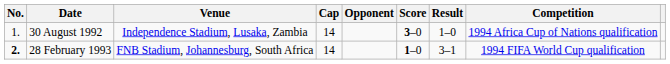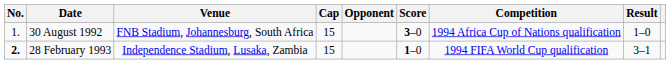columns swapped: Result <-> Competition
30 August 1992 | Venue: Independence Stadium, Lusaka, Zambia -> FNB Stadium, Johannesburg, South Africa
30 August 1992 | Cap: 14 -> 15
28 February 1993 | Venue: FNB Stadium, Johannesburg, South Africa -> Independence Stadium, Lusaka, Zambia
28 February 1993 | Cap: 14 -> 15
